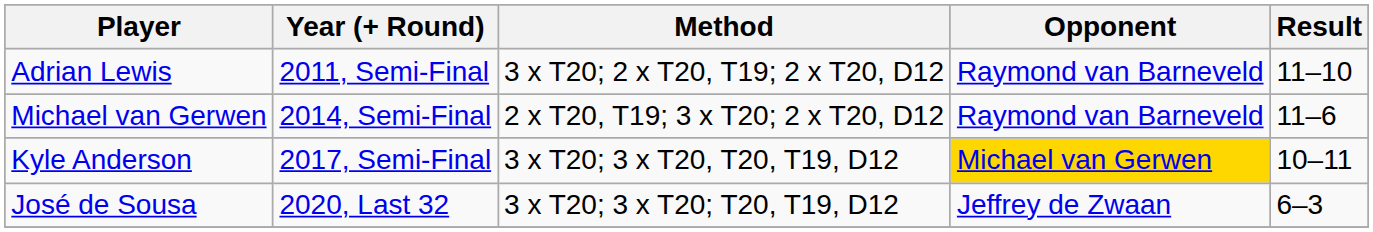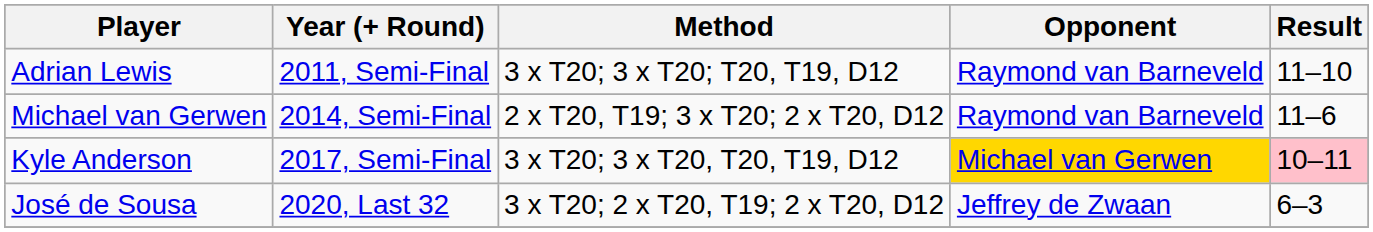Adrian Lewis | Method: 3 x T20; 2 x T20, T19; 2 x T20, D12 -> 3 x T20; 3 x T20; T20, T19, D12
Kyle Anderson | Result: no background -> pink background
José de Sousa | Method: 3 x T20; 3 x T20; T20, T19, D12 -> 3 x T20; 2 x T20, T19; 2 x T20, D12
